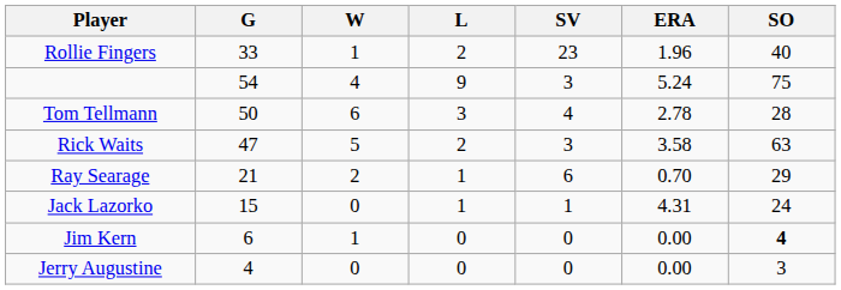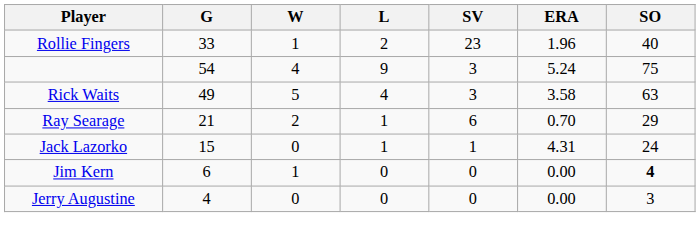- row: Tom Tellmann | 50 | 6 | 3 | 4 | 2.78 | 28
Rick Waits | G: 47 -> 49
Rick Waits | L: 2 -> 4
